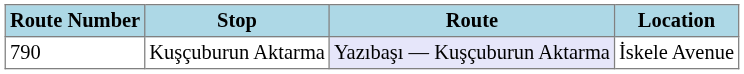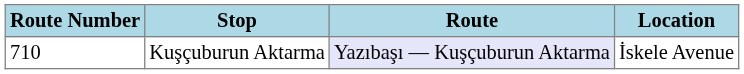Kuşçuburun Aktarma | Route Number: 790 -> 710
